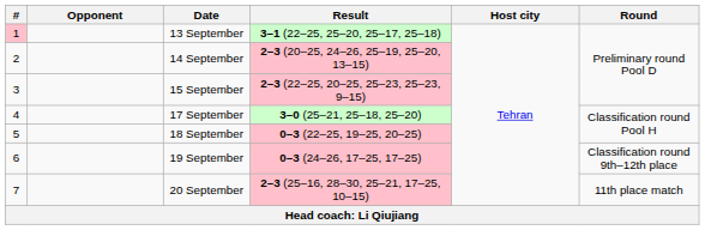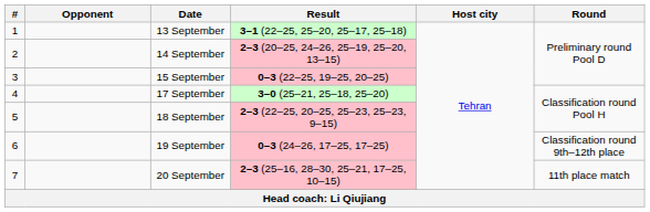13 September | #: pink background -> no background
15 September | Result: 2–3 (22–25, 20–25, 25–23, 25–23, 9–15) -> 0–3 (22–25, 19–25, 20–25)
18 September | Result: 0–3 (22–25, 19–25, 20–25) -> 2–3 (22–25, 20–25, 25–23, 25–23, 9–15)
